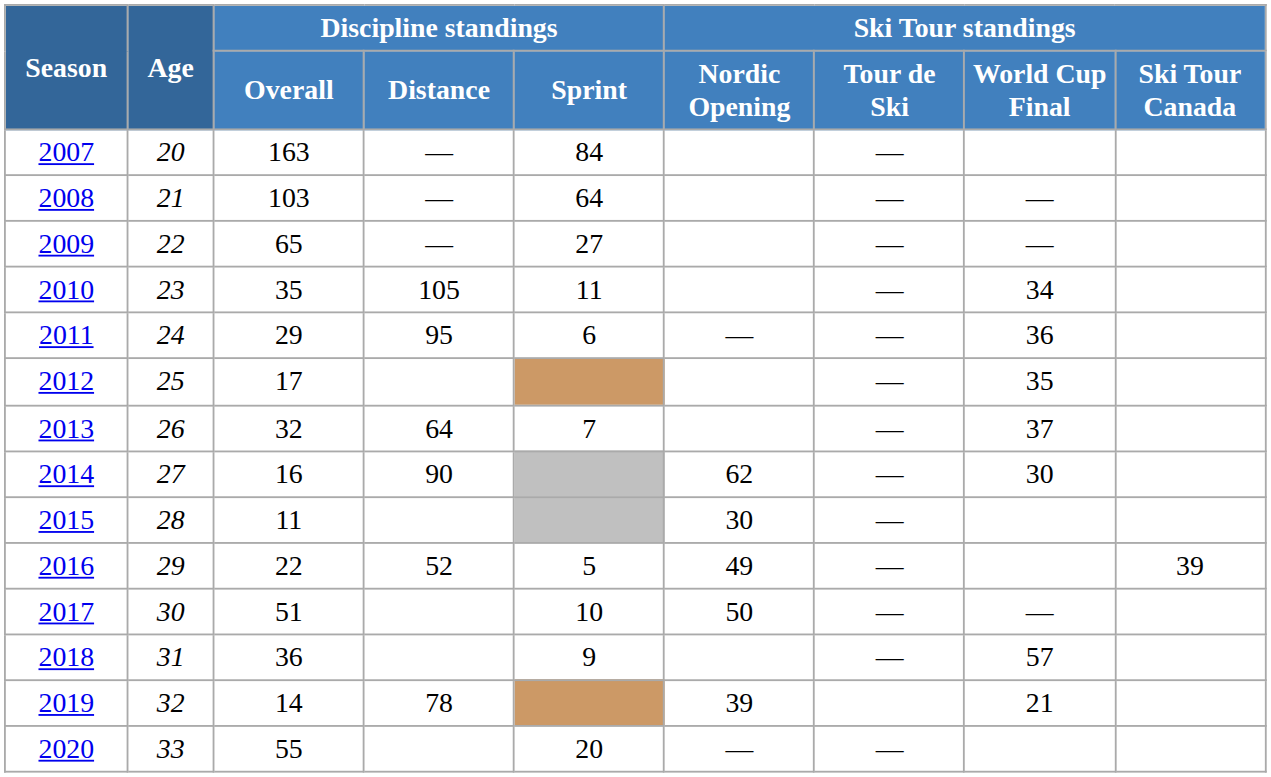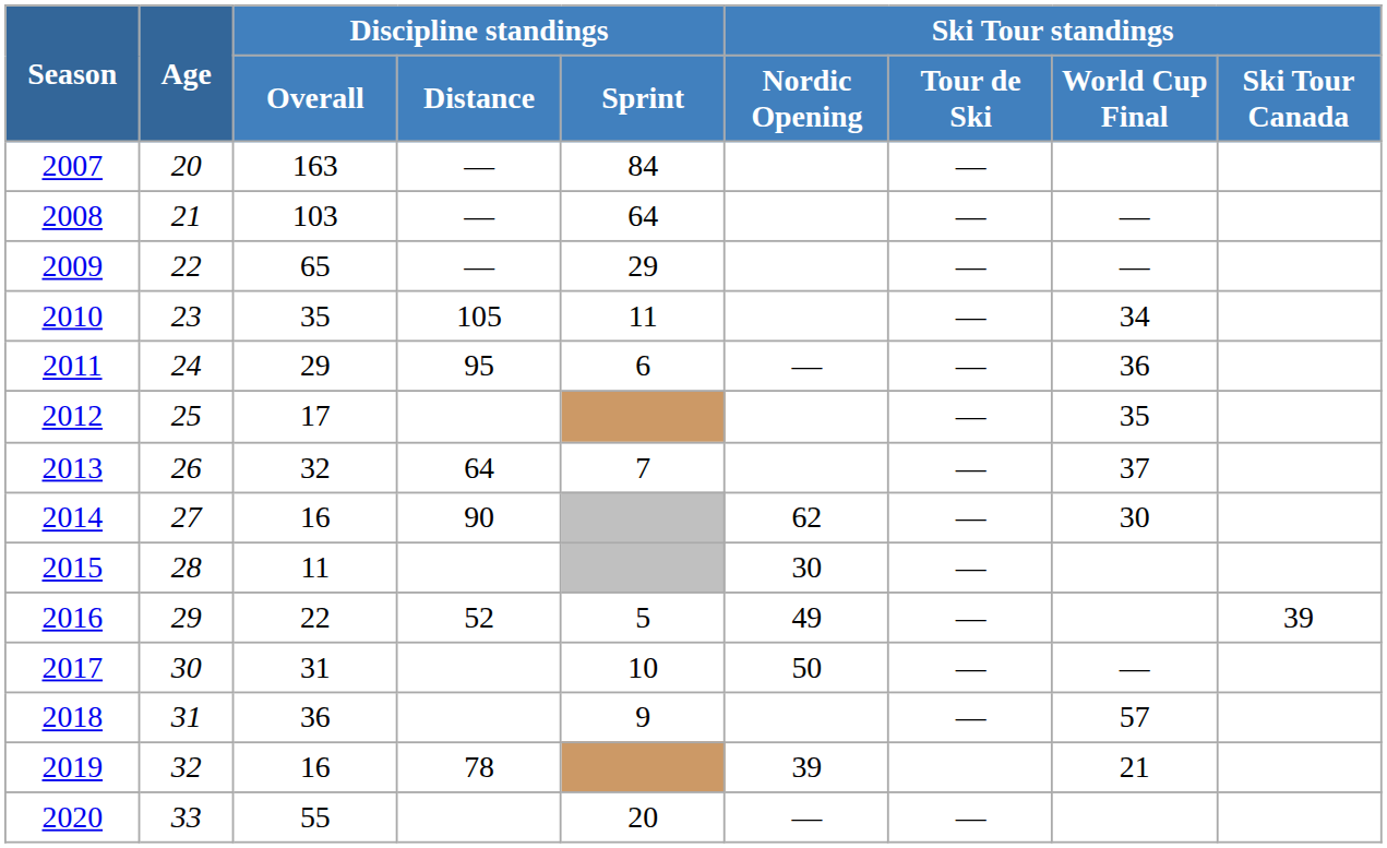2009 | Discipline standings / Sprint: 27 -> 29
2017 | Discipline standings / Overall: 51 -> 31
2019 | Discipline standings / Overall: 14 -> 16
